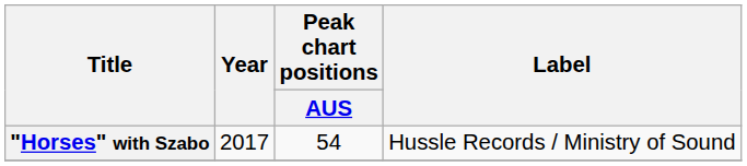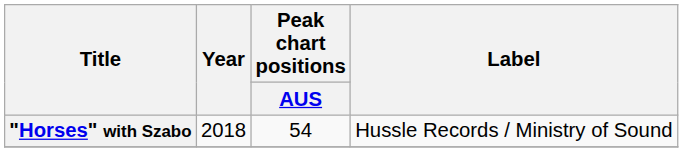"Horses" with Szabo | Year: 2017 -> 2018
